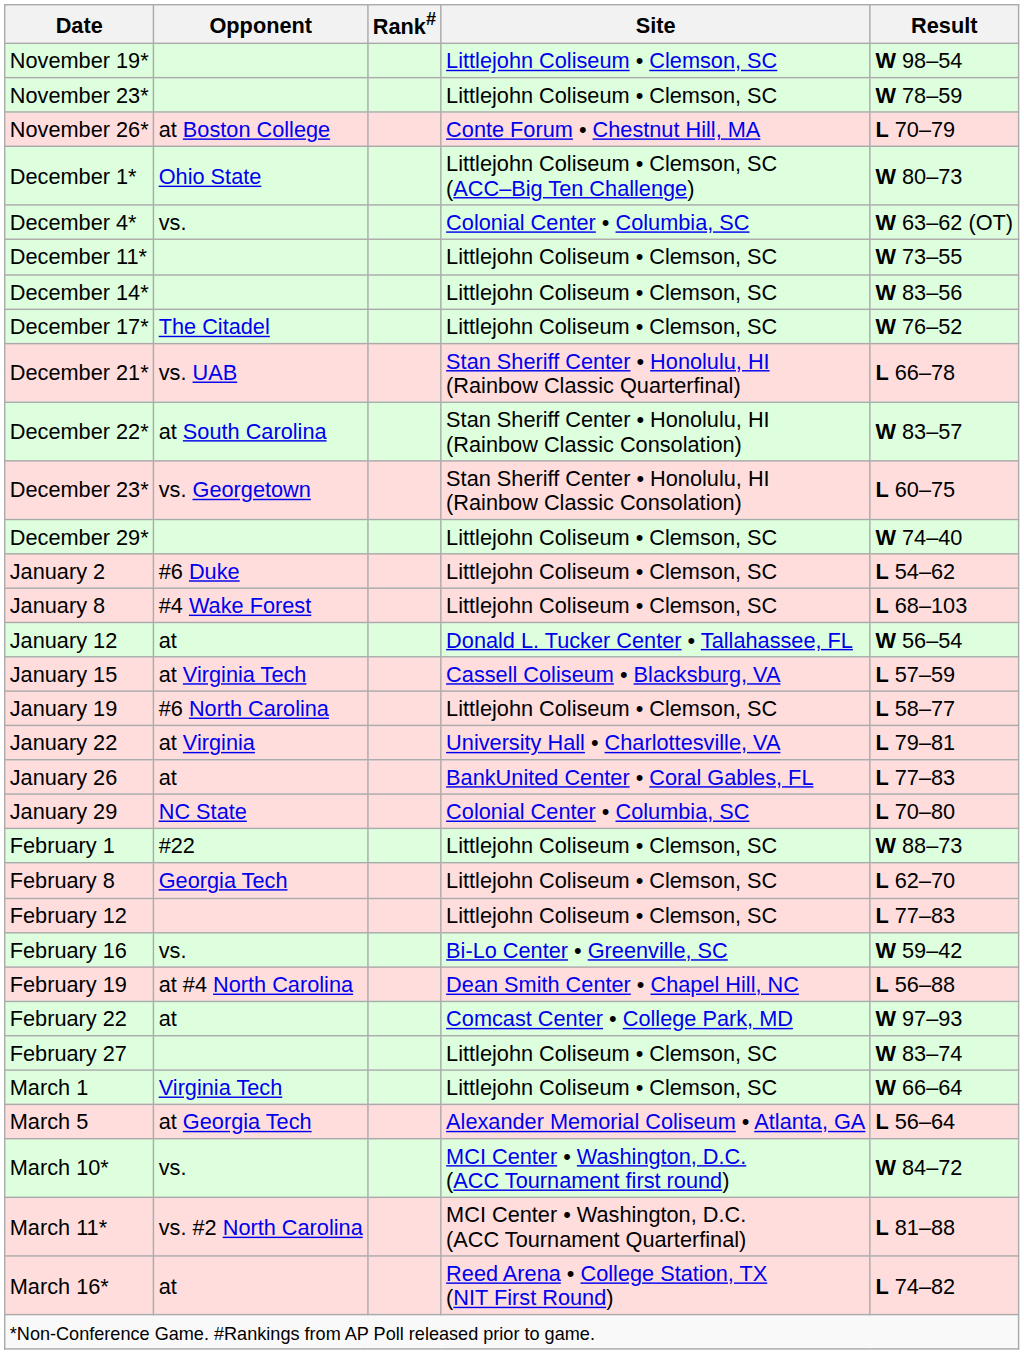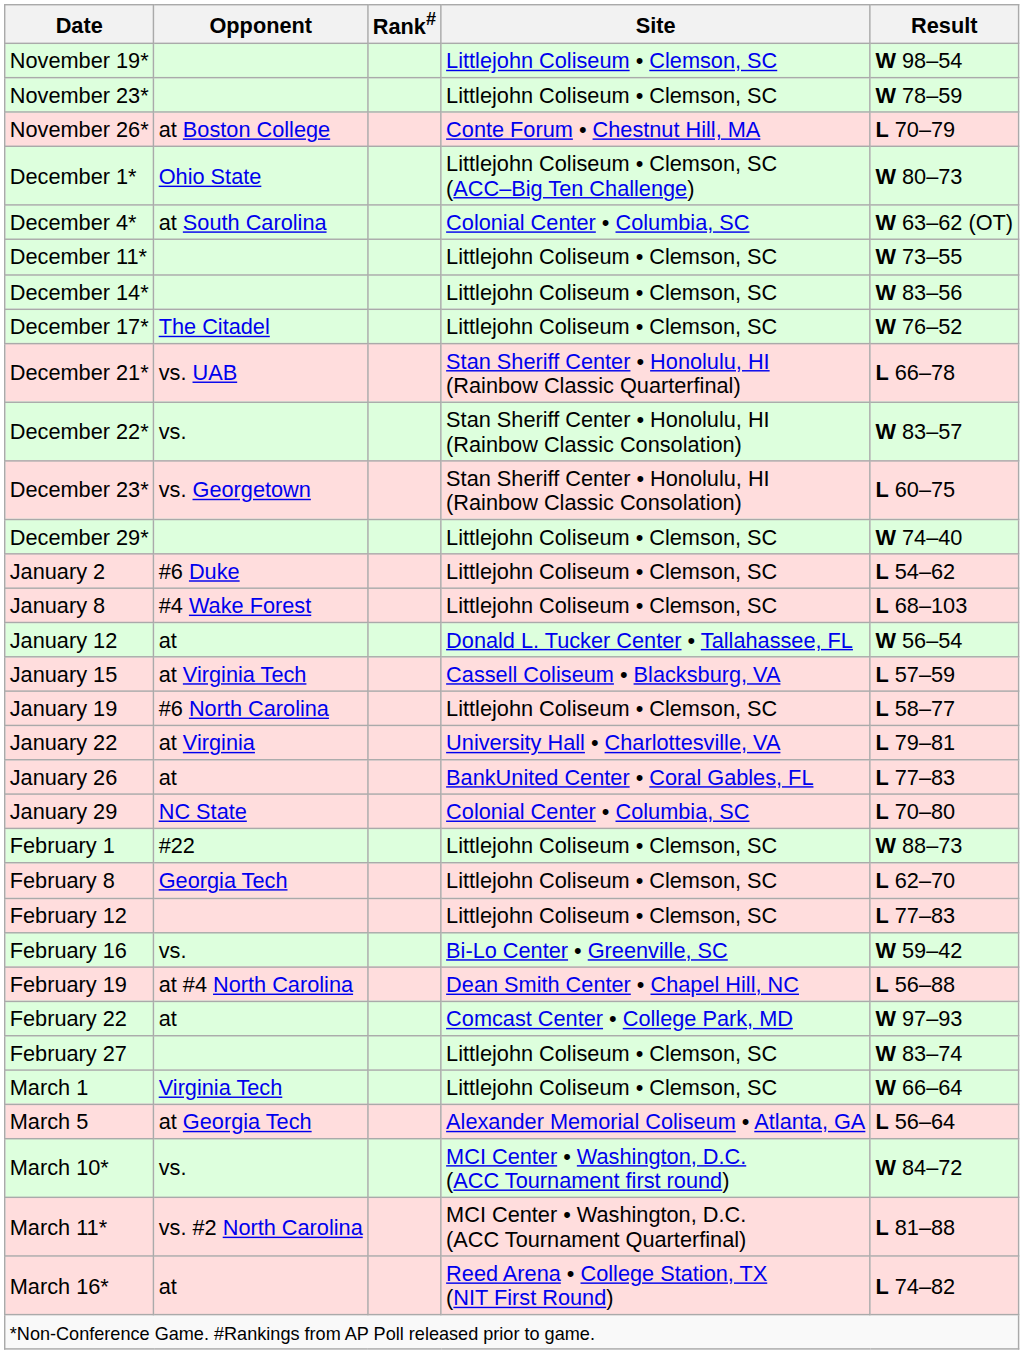December 4* | Opponent: vs. -> at South Carolina
December 22* | Opponent: at South Carolina -> vs.
